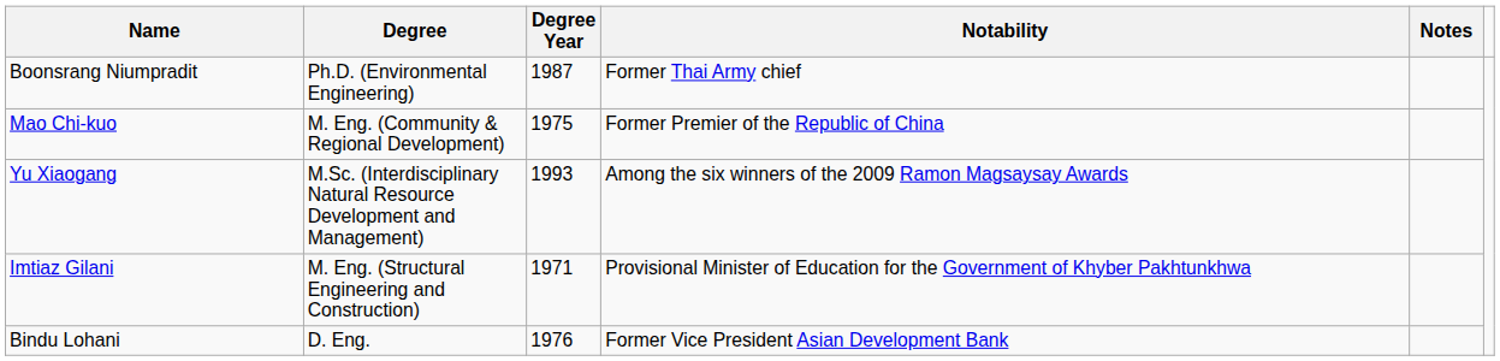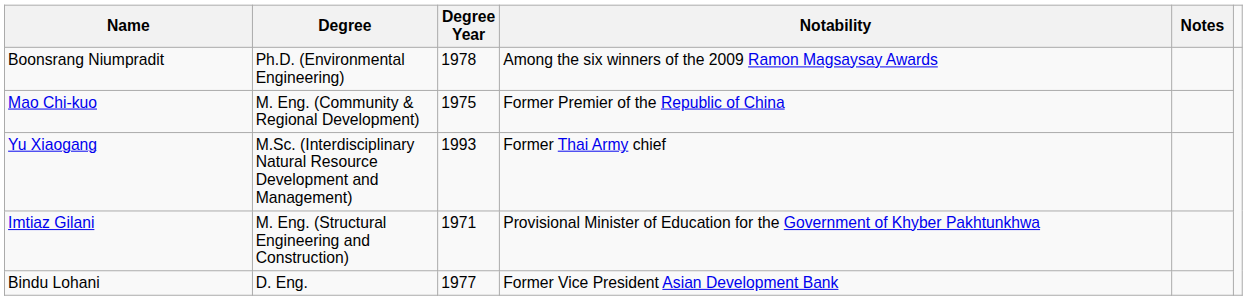Boonsrang Niumpradit | Degree Year: 1987 -> 1978
Boonsrang Niumpradit | Notability: Former Thai Army chief -> Among the six winners of the 2009 Ramon Magsaysay Awards
Yu Xiaogang | Notability: Among the six winners of the 2009 Ramon Magsaysay Awards -> Former Thai Army chief
Bindu Lohani | Degree Year: 1976 -> 1977
